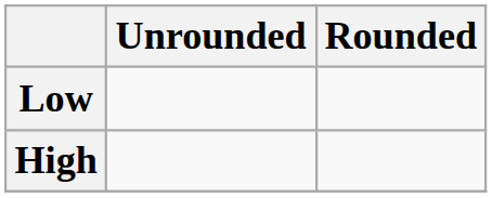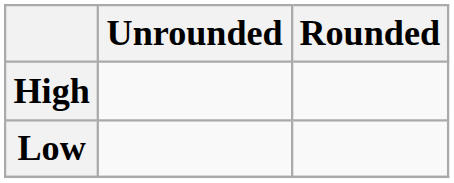rows swapped: High <-> Low
